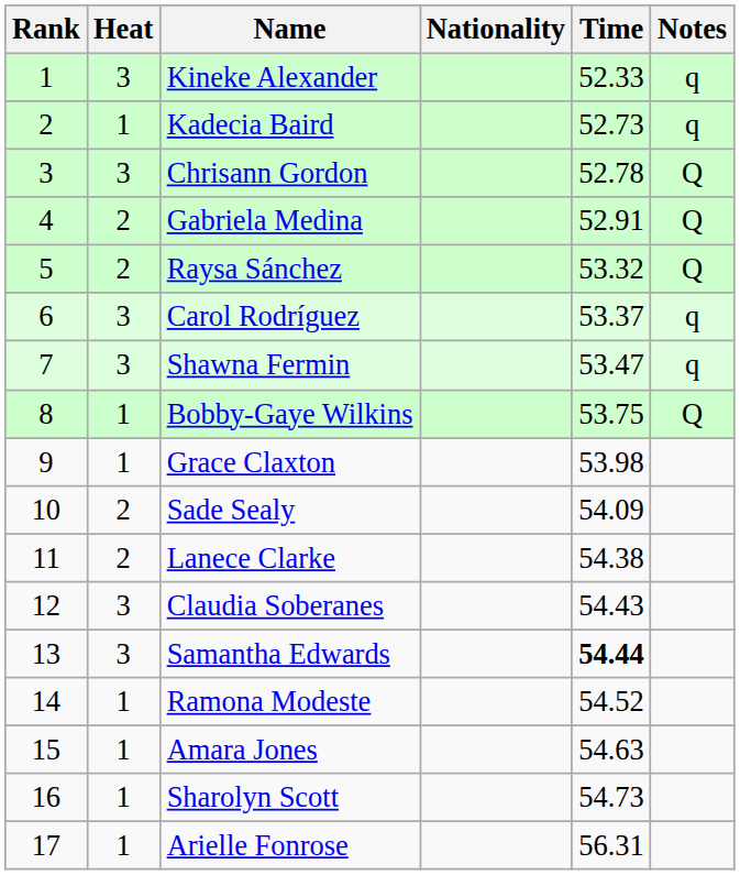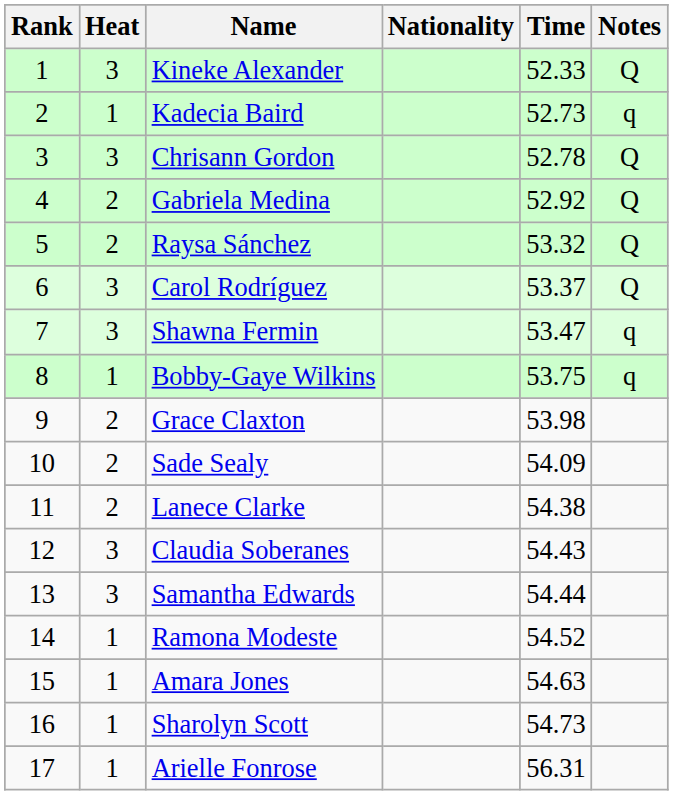Kineke Alexander | Notes: q -> Q
Gabriela Medina | Time: 52.91 -> 52.92
Carol Rodríguez | Notes: q -> Q
Bobby-Gaye Wilkins | Notes: Q -> q
Grace Claxton | Heat: 1 -> 2
Samantha Edwards | Time: bold -> normal
